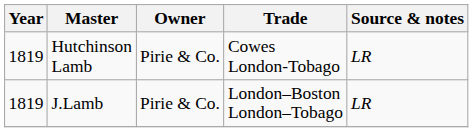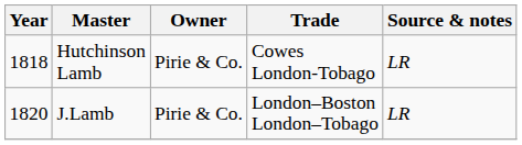Hutchinson Lamb | Year: 1819 -> 1818
J.Lamb | Year: 1819 -> 1820
